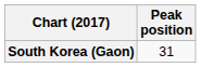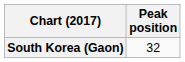South Korea (Gaon) | Peak position: 31 -> 32
